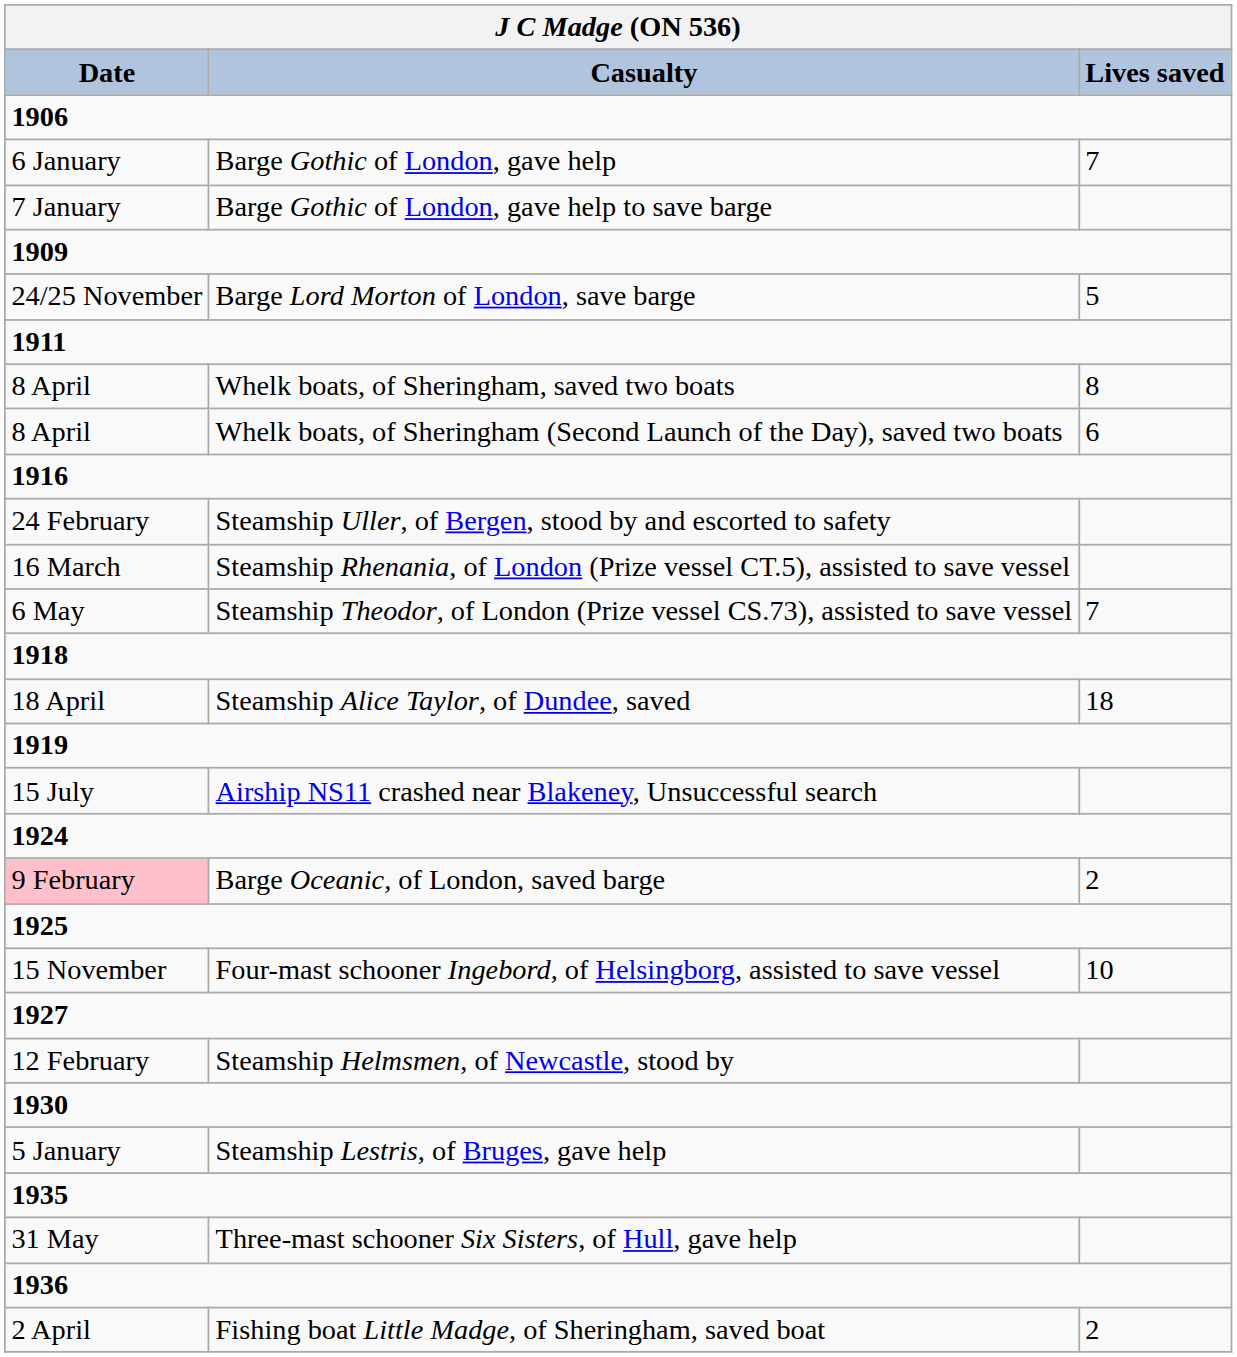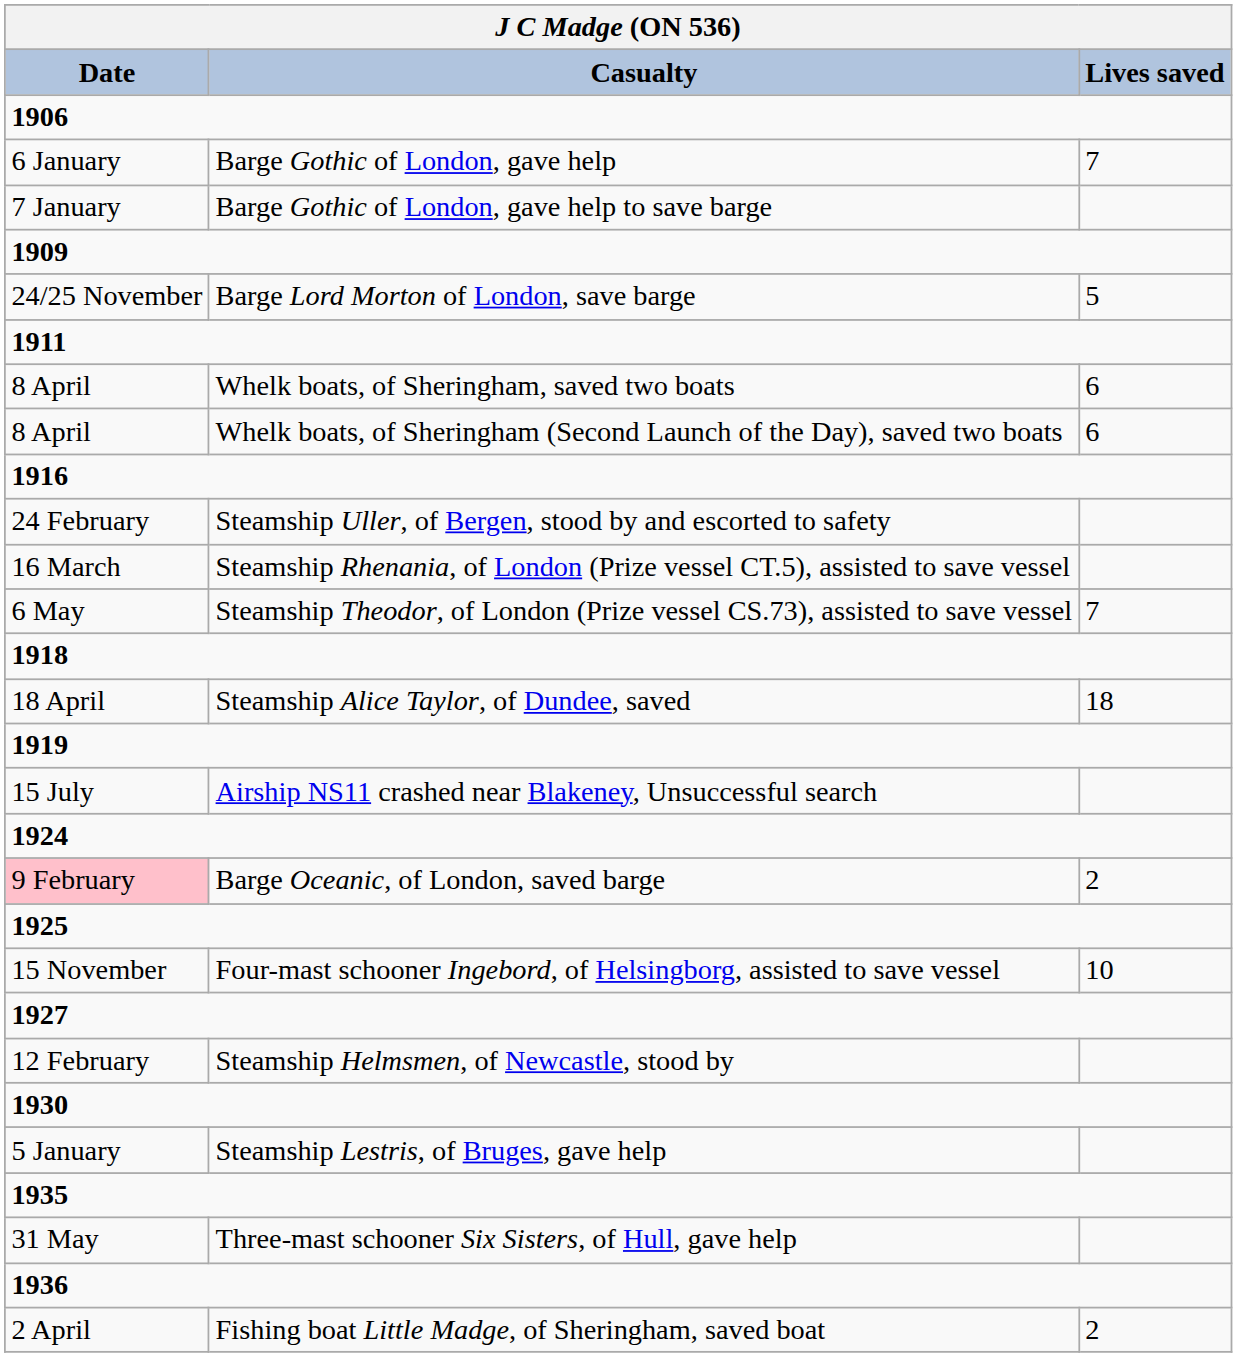Whelk boats, of Sheringham, saved two boats | Lives saved: 8 -> 6
